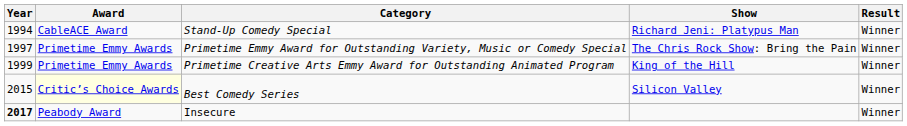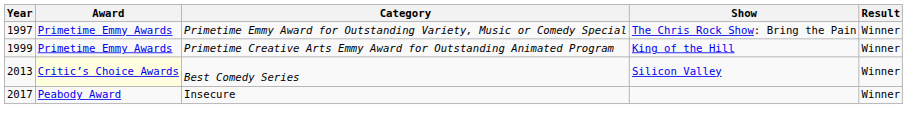- row: 1994 | CableACE Award | Stand-Up Comedy Special | Richard Jeni: Platypus Man | Winner
Best Comedy Series | Year: 2015 -> 2013
Insecure | Year: bold -> normal
